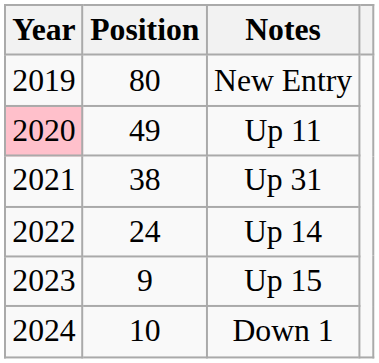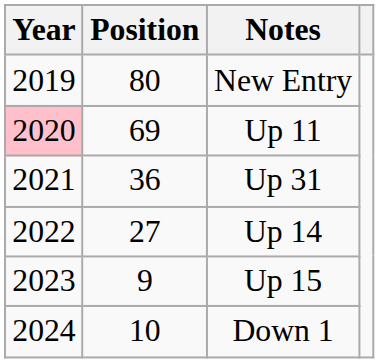Up 11 | Position: 49 -> 69
Up 31 | Position: 38 -> 36
Up 14 | Position: 24 -> 27
